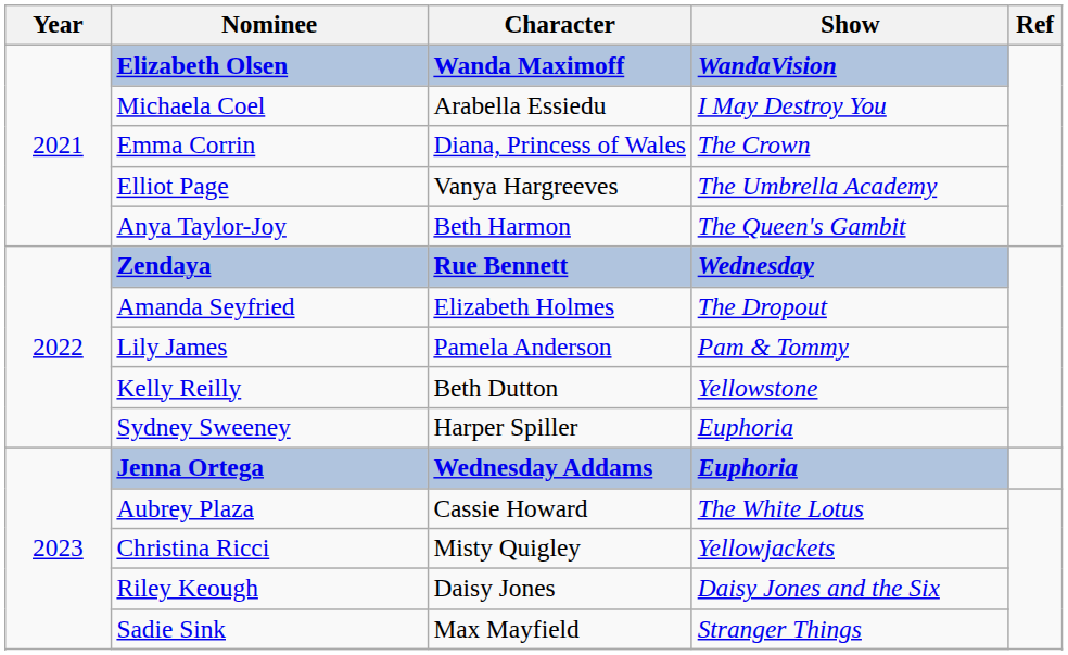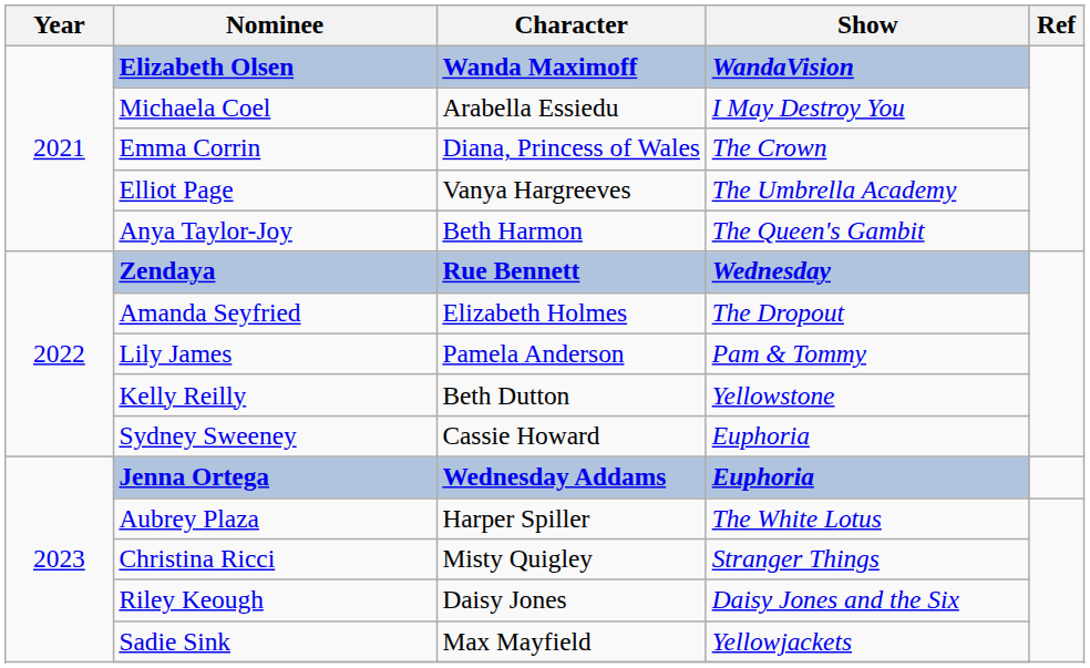Sydney Sweeney | Character: Harper Spiller -> Cassie Howard
Aubrey Plaza | Character: Cassie Howard -> Harper Spiller
Christina Ricci | Show: Yellowjackets -> Stranger Things
Sadie Sink | Show: Stranger Things -> Yellowjackets
